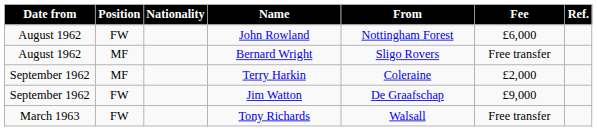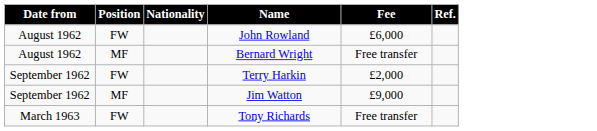- column: From | Nottingham Forest | Sligo Rovers | Coleraine | De Graafschap | Walsall
Terry Harkin | Position: MF -> FW
Jim Watton | Position: FW -> MF
